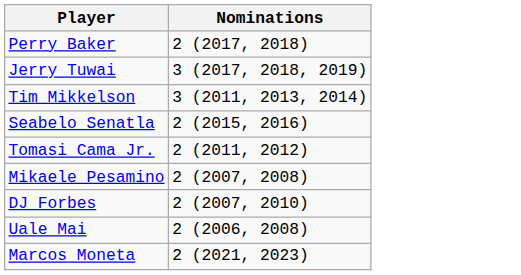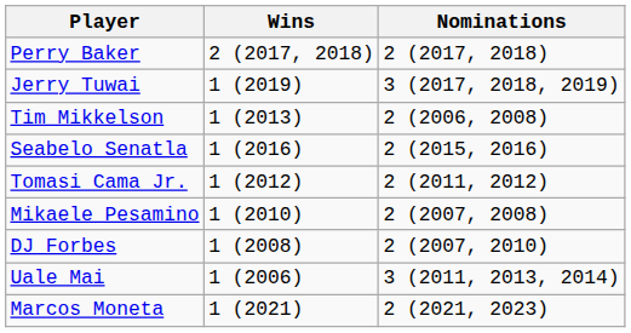+ column: Wins | 2 (2017, 2018) | 1 (2019) | 1 (2013) | 1 (2016) | 1 (2012) | 1 (2010) | 1 (2008) | 1 (2006) | 1 (2021)
Tim Mikkelson | Nominations: 3 (2011, 2013, 2014) -> 2 (2006, 2008)
Uale Mai | Nominations: 2 (2006, 2008) -> 3 (2011, 2013, 2014)
